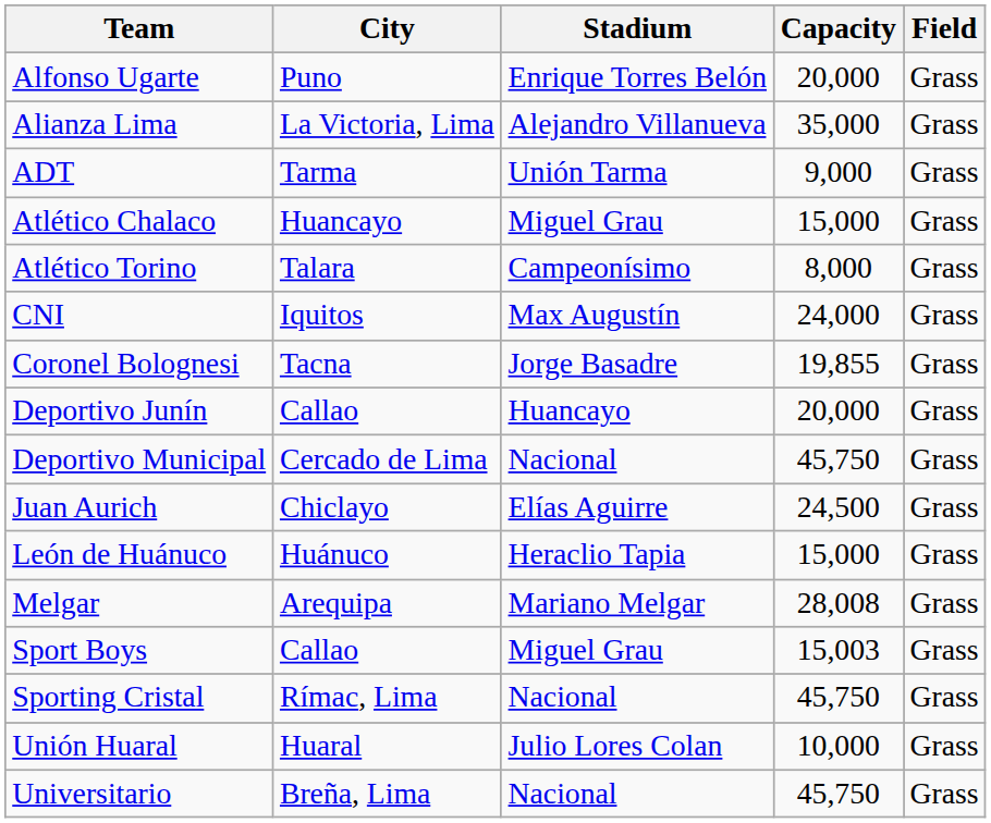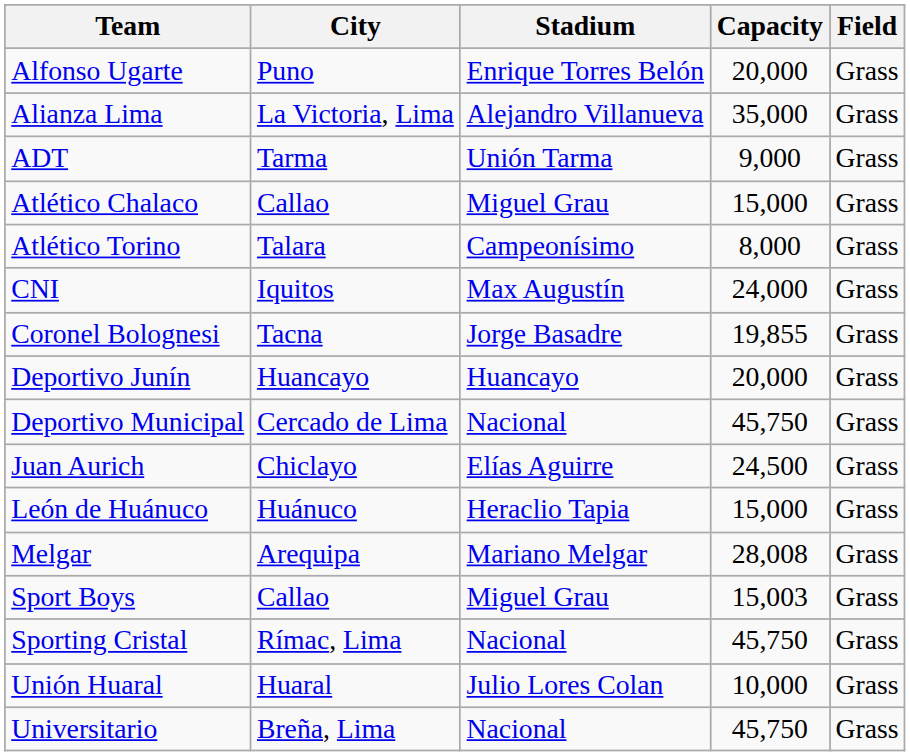Atlético Chalaco | City: Huancayo -> Callao
Deportivo Junín | City: Callao -> Huancayo
